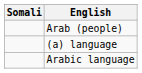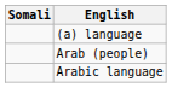rows swapped: (a) language <-> Arab (people)
